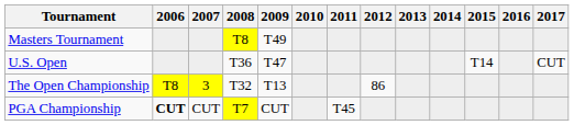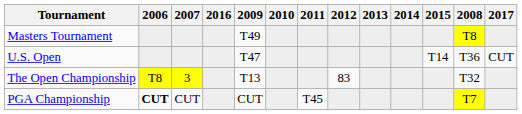columns swapped: 2008 <-> 2016
The Open Championship | 2012: 86 -> 83
